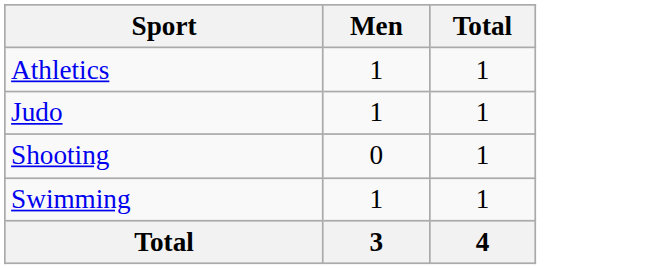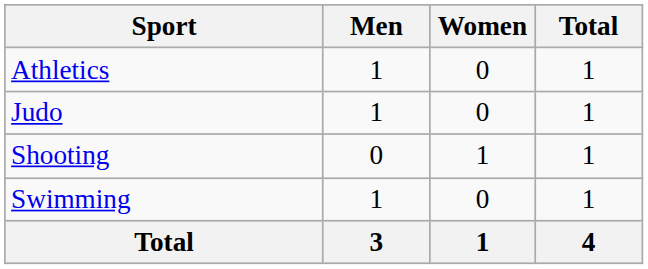+ column: Women | 0 | 0 | 1 | 0 | 1
